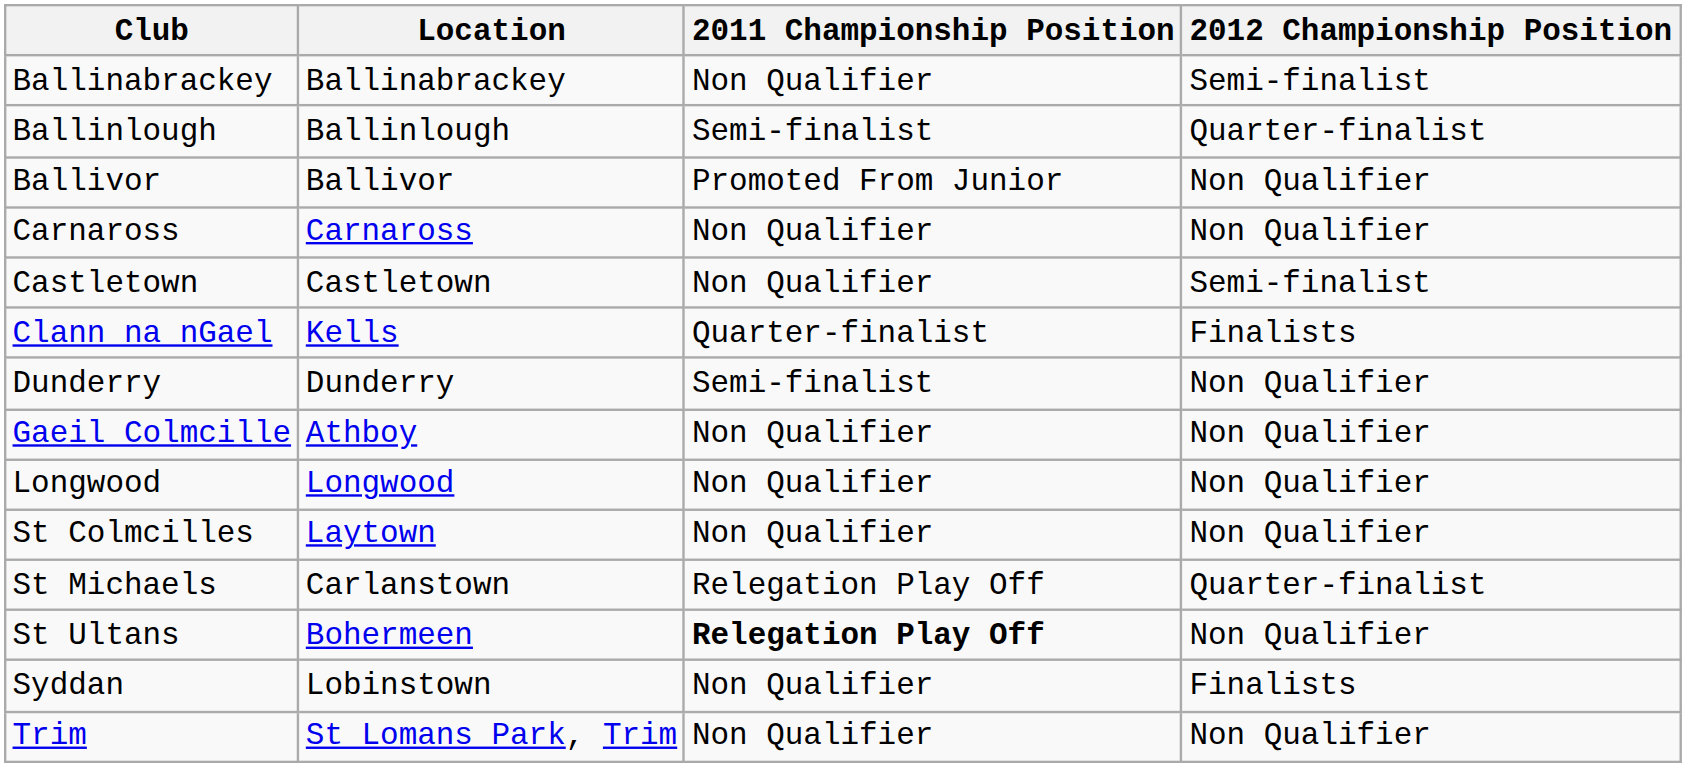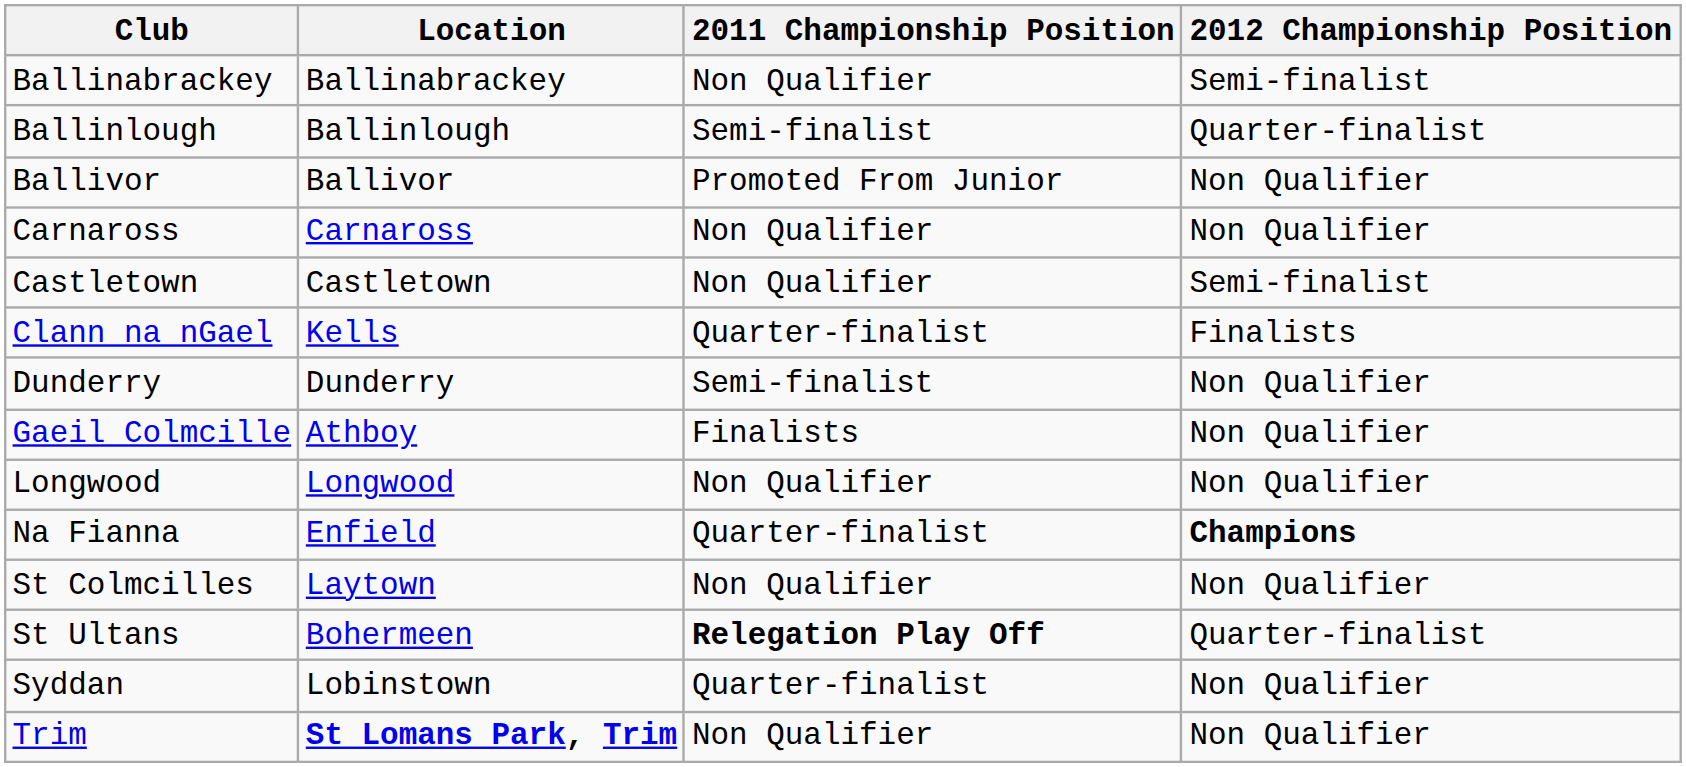Gaeil Colmcille | 2011 Championship Position: Non Qualifier -> Finalists
+ row: Na Fianna | Enfield | Quarter-finalist | Champions
- row: St Michaels | Carlanstown | Relegation Play Off | Quarter-finalist
St Ultans | 2012 Championship Position: Non Qualifier -> Quarter-finalist
Syddan | 2011 Championship Position: Non Qualifier -> Quarter-finalist
Syddan | 2012 Championship Position: Finalists -> Non Qualifier
Trim | Location: normal -> bold
